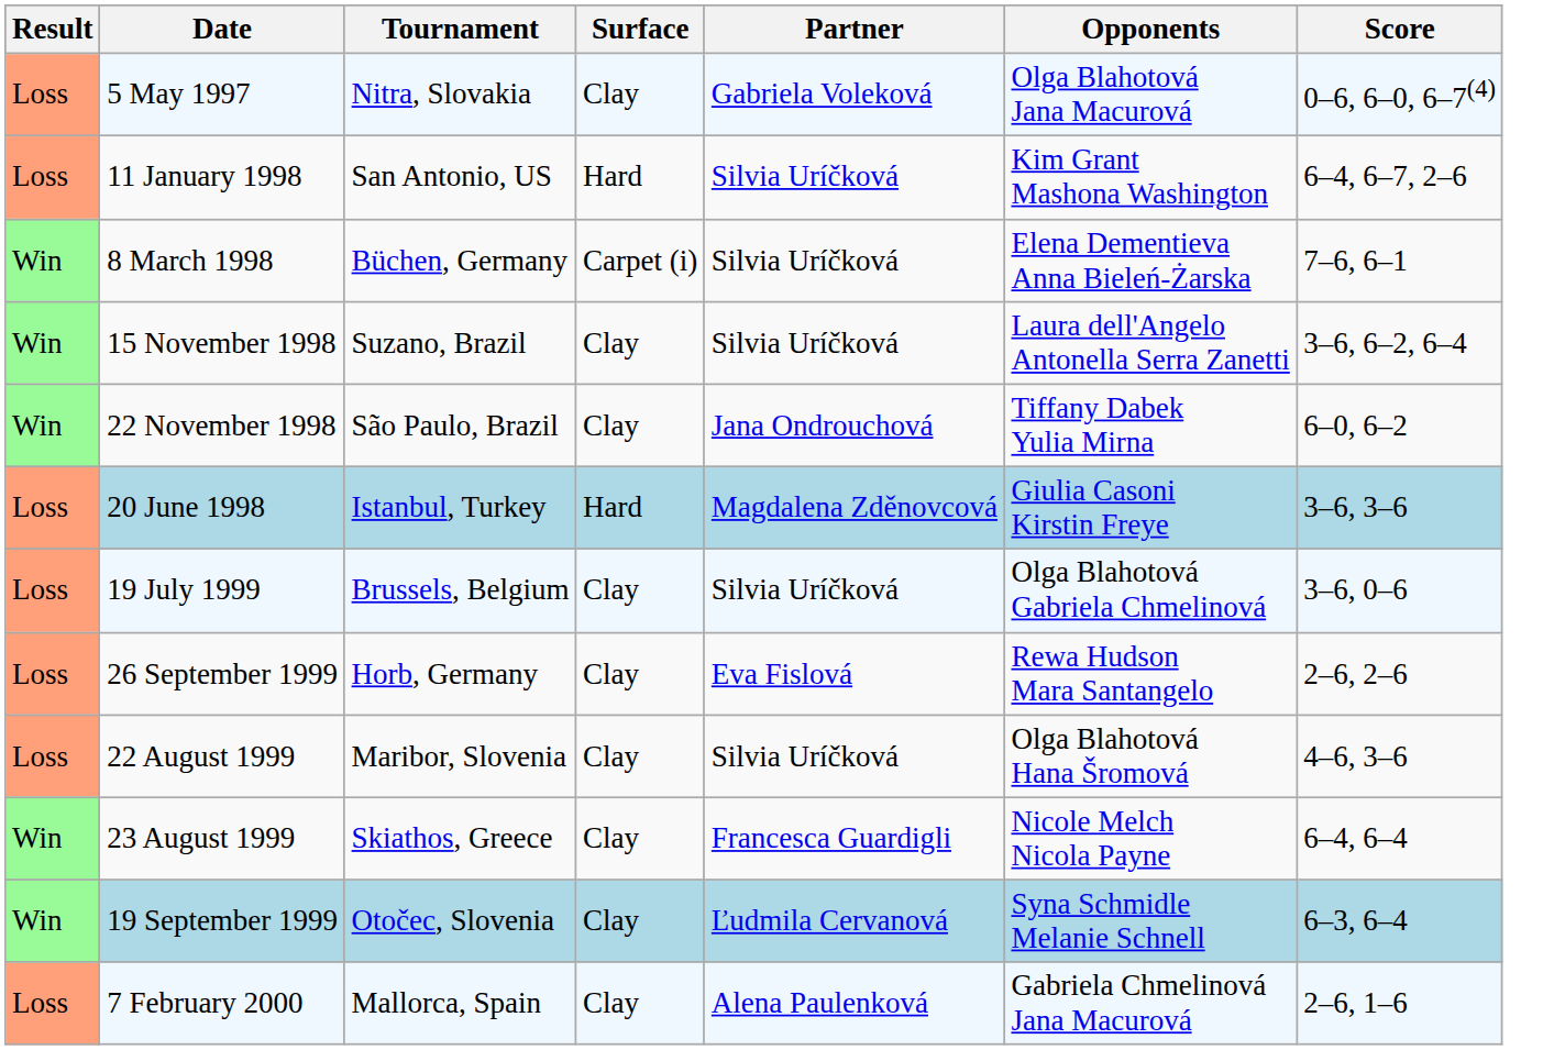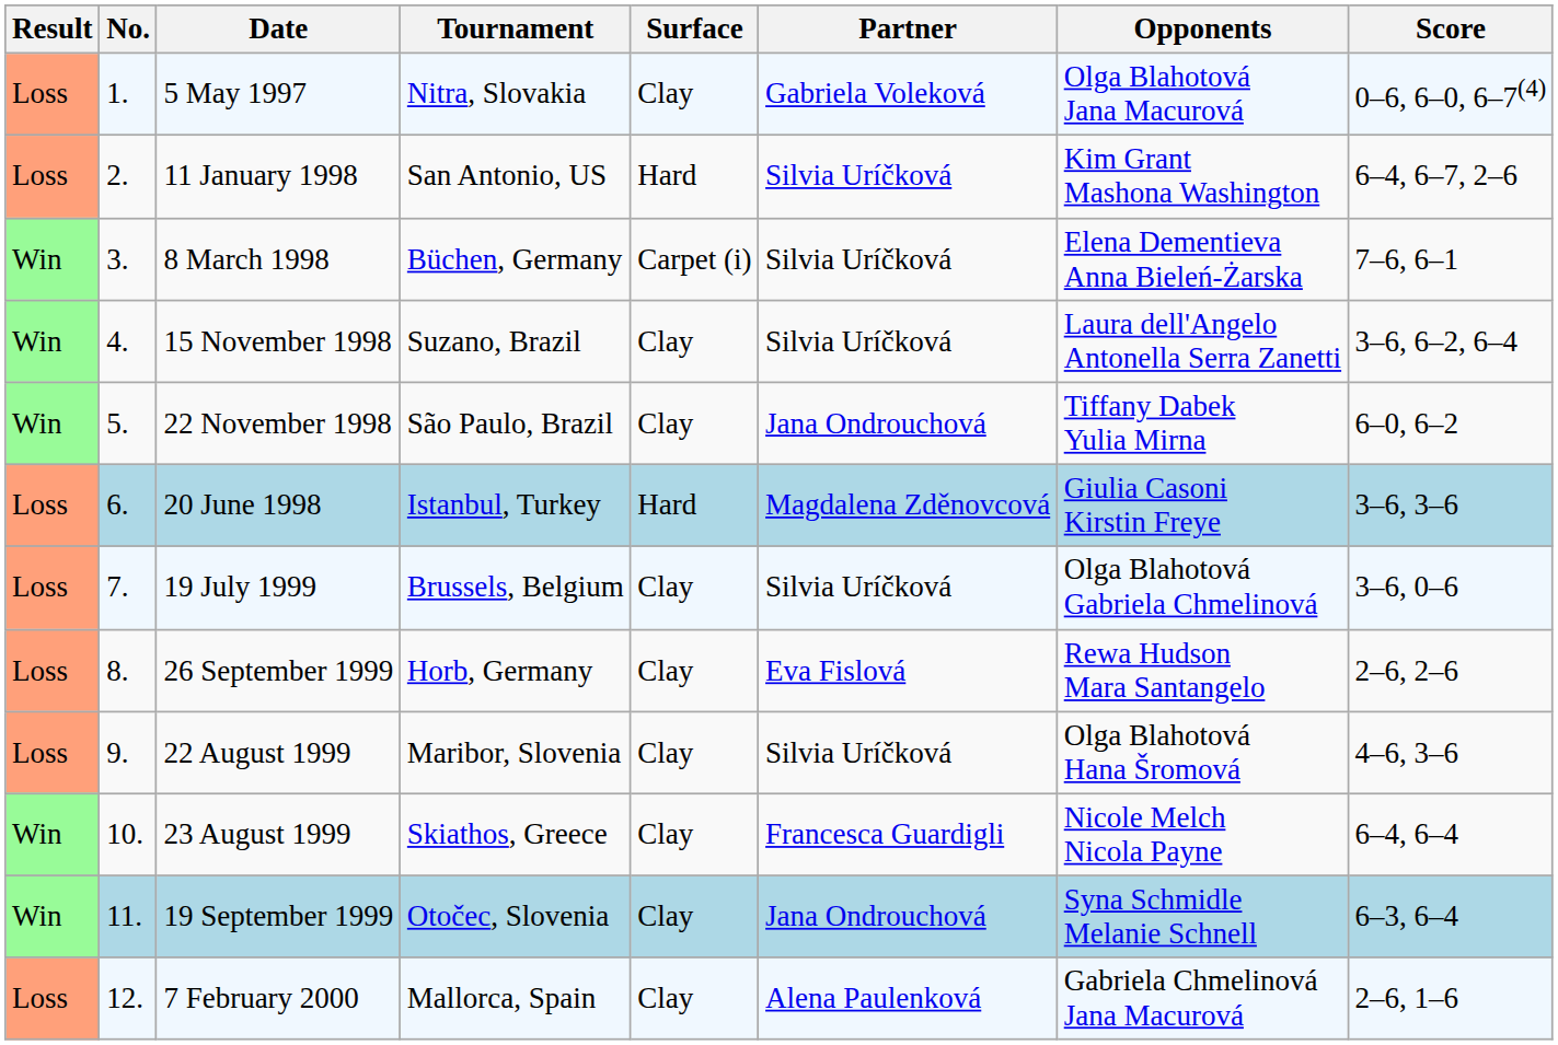+ column: No. | 1. | 2. | 3. | 4. | 5. | 6. | 7. | 8. | 9. | 10. | 11. | 12.
19 September 1999 | Partner: Ľudmila Cervanová -> Jana Ondrouchová
